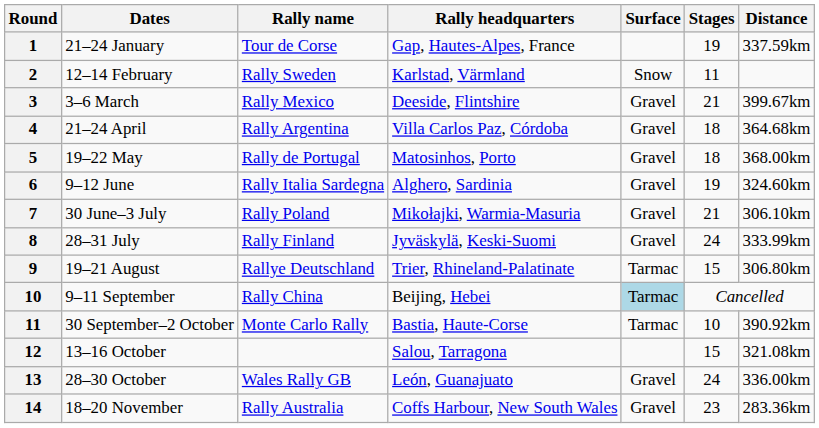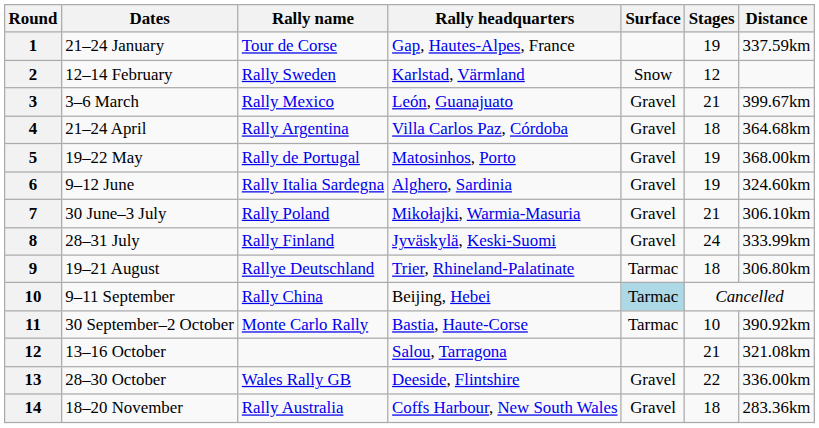12–14 February | Stages: 11 -> 12
3–6 March | Rally headquarters: Deeside, Flintshire -> León, Guanajuato
19–22 May | Stages: 18 -> 19
19–21 August | Stages: 15 -> 18
13–16 October | Stages: 15 -> 21
28–30 October | Rally headquarters: León, Guanajuato -> Deeside, Flintshire
28–30 October | Stages: 24 -> 22
18–20 November | Stages: 23 -> 18
